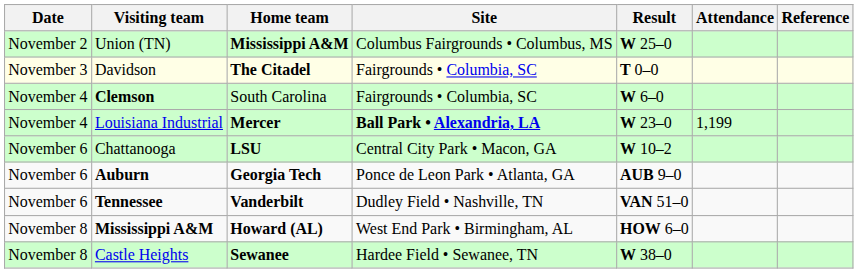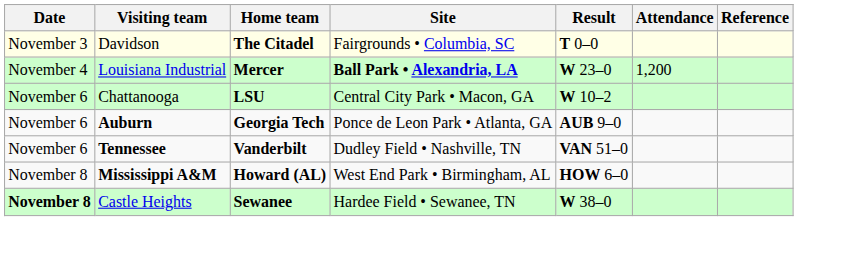- row: November 2 | Union (TN) | Mississippi A&M | Columbus Fairgrounds • Columbus, MS | W 25–0
- row: November 4 | Clemson | South Carolina | Fairgrounds • Columbia, SC | W 6–0
Louisiana Industrial | Attendance: 1,199 -> 1,200
Castle Heights | Date: normal -> bold
